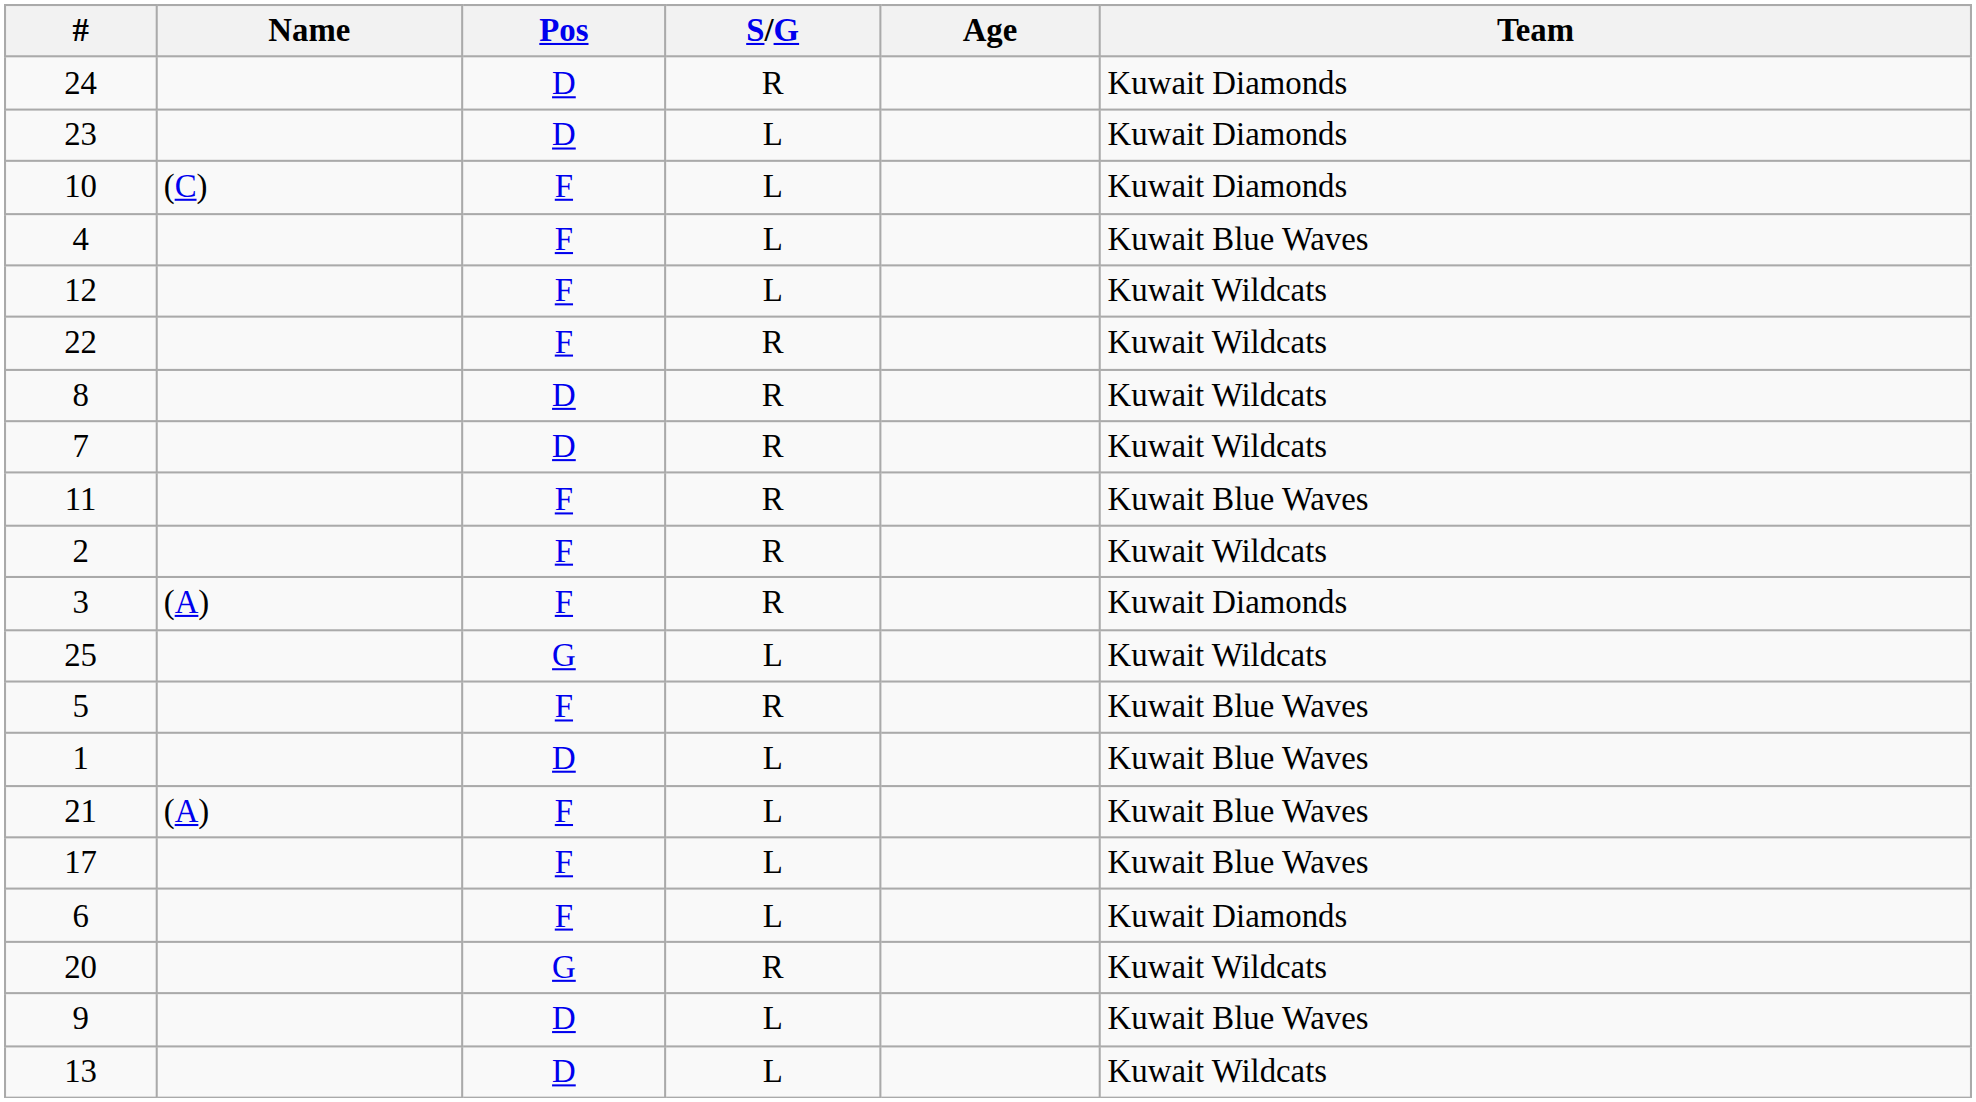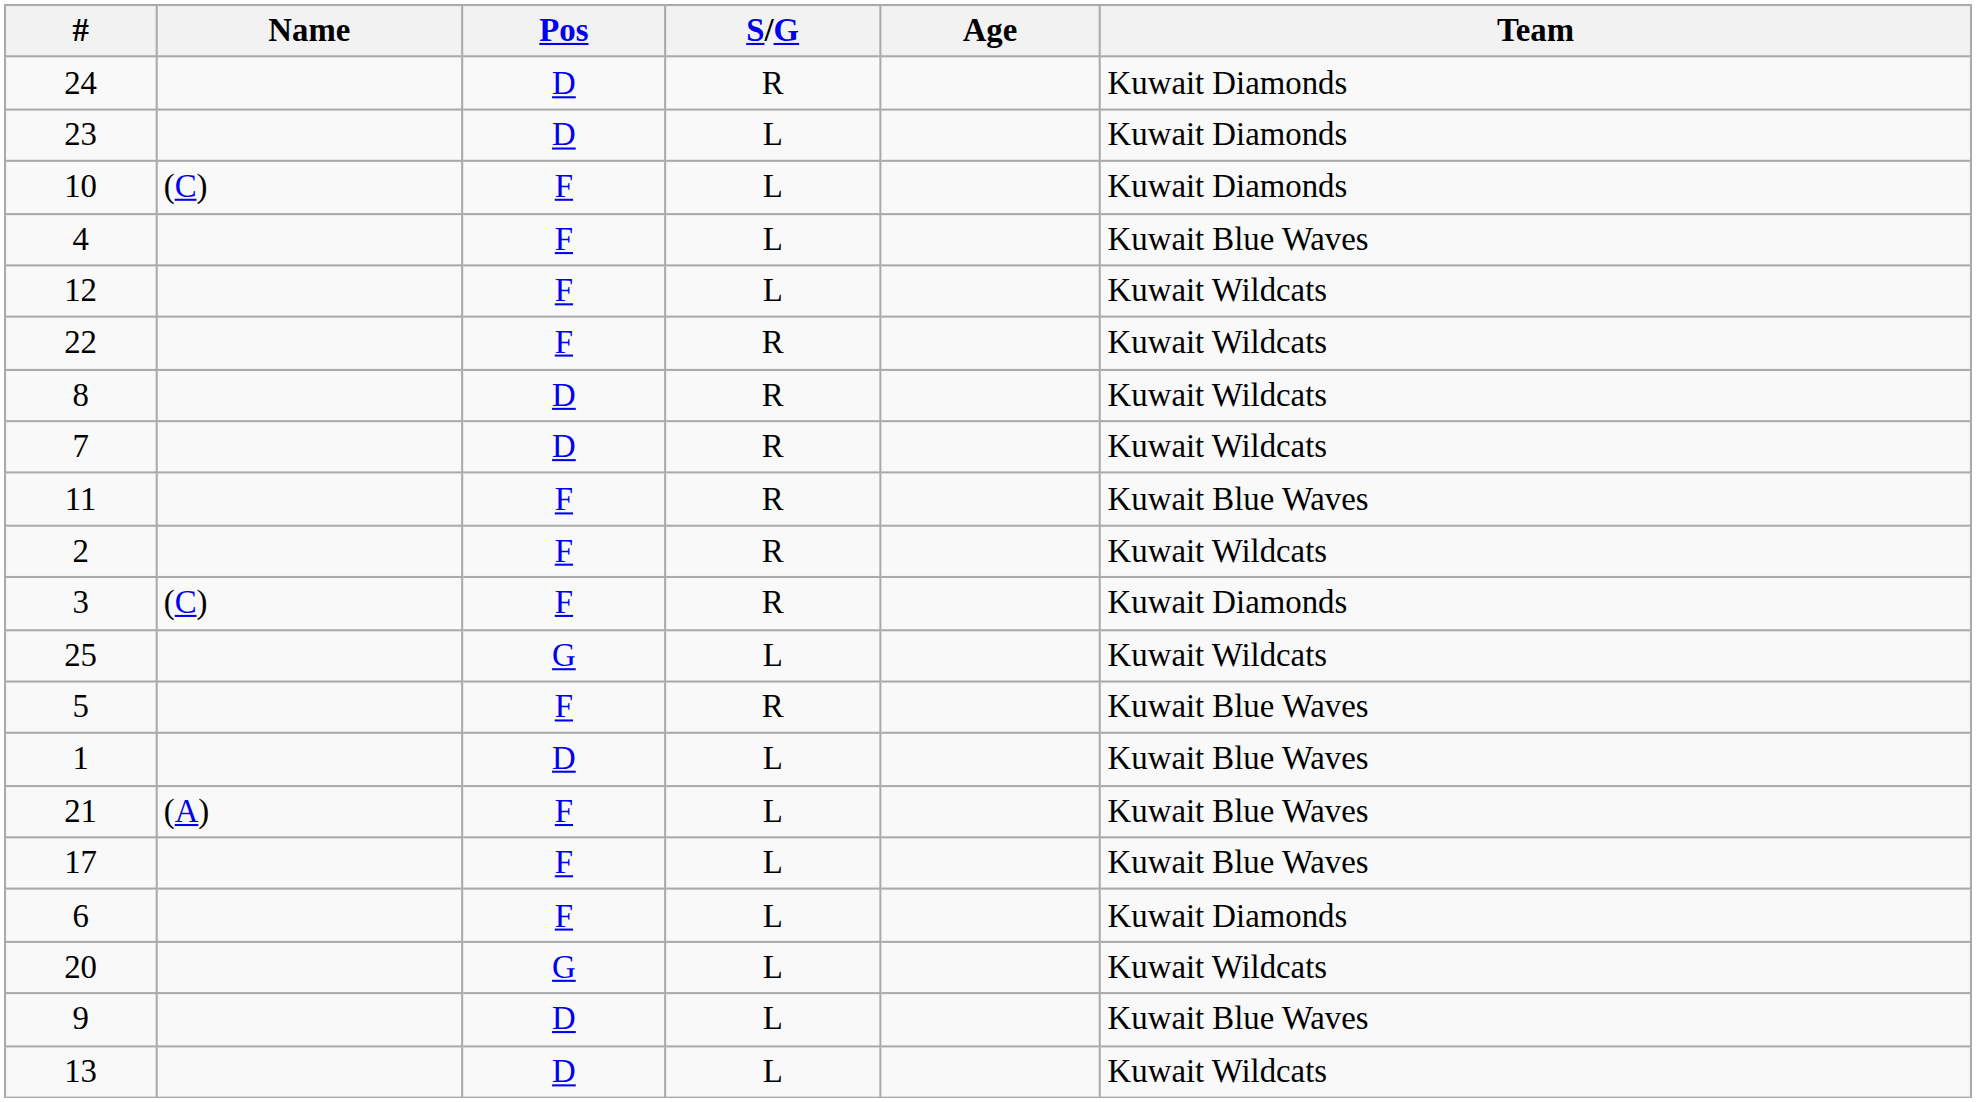3 | Name: (A) -> (C)
20 | S/G: R -> L
